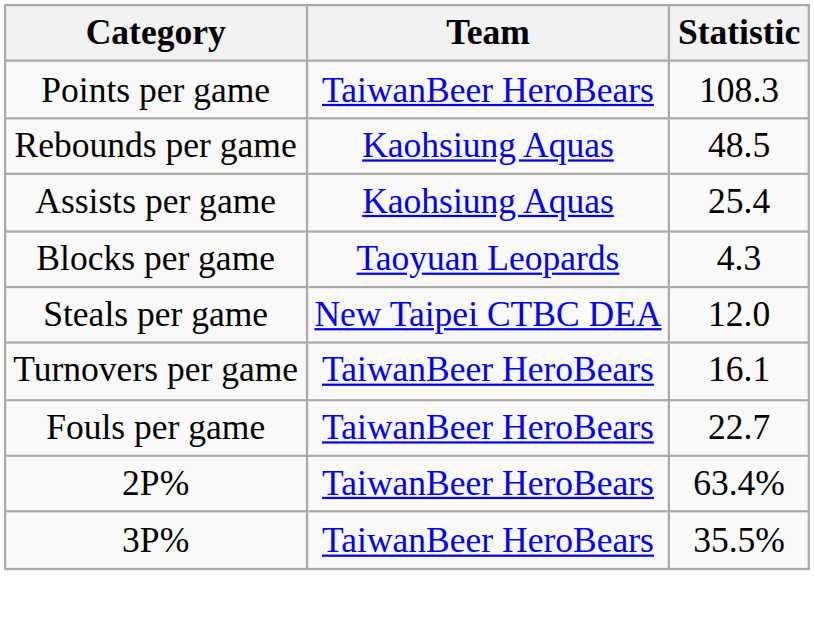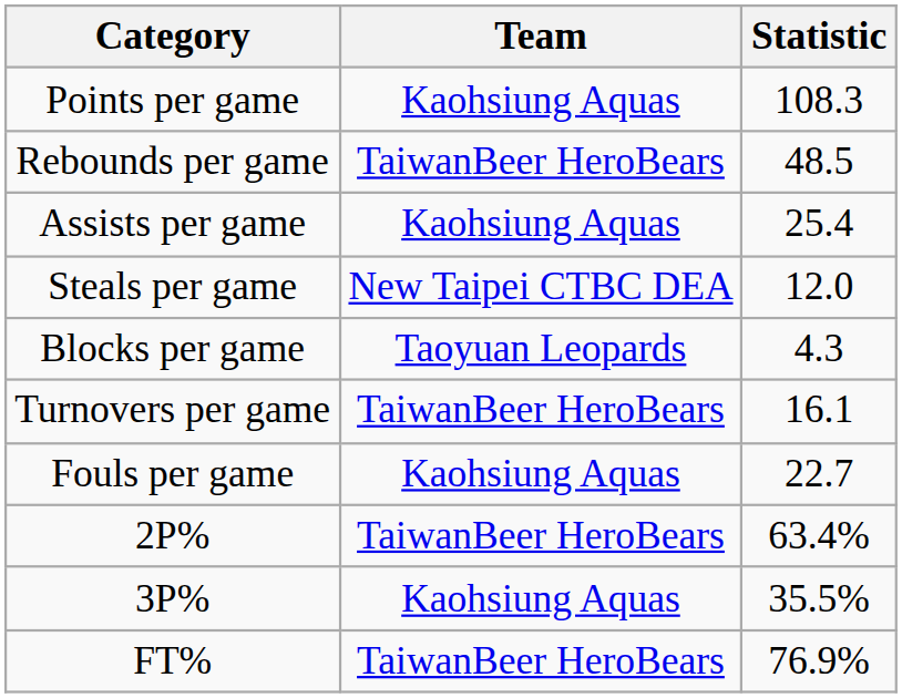Points per game | Team: TaiwanBeer HeroBears -> Kaohsiung Aquas
Rebounds per game | Team: Kaohsiung Aquas -> TaiwanBeer HeroBears
rows swapped: Steals per game <-> Blocks per game
Fouls per game | Team: TaiwanBeer HeroBears -> Kaohsiung Aquas
3P% | Team: TaiwanBeer HeroBears -> Kaohsiung Aquas
+ row: FT% | TaiwanBeer HeroBears | 76.9%
